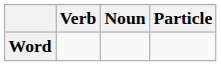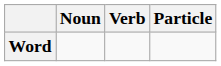columns swapped: Verb <-> Noun
